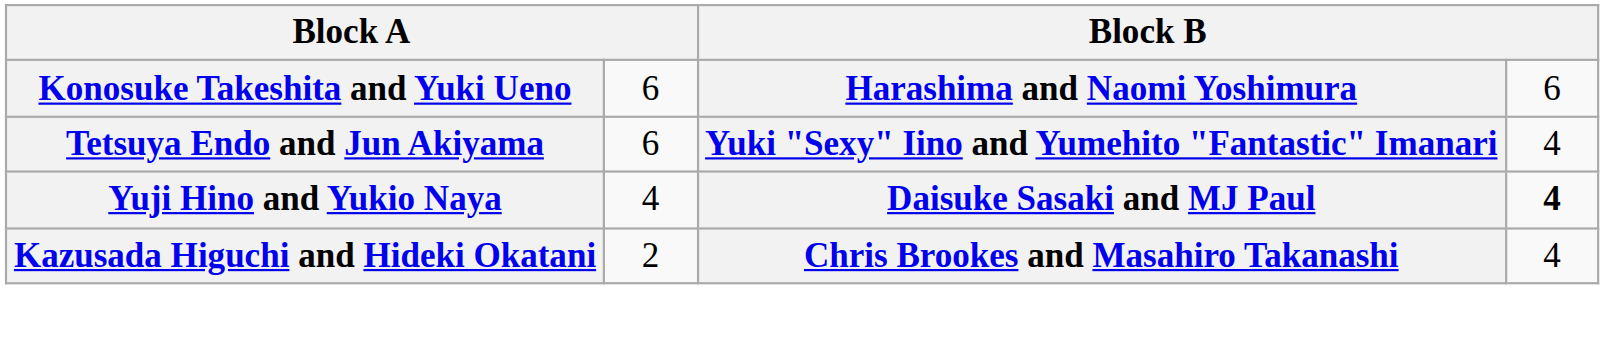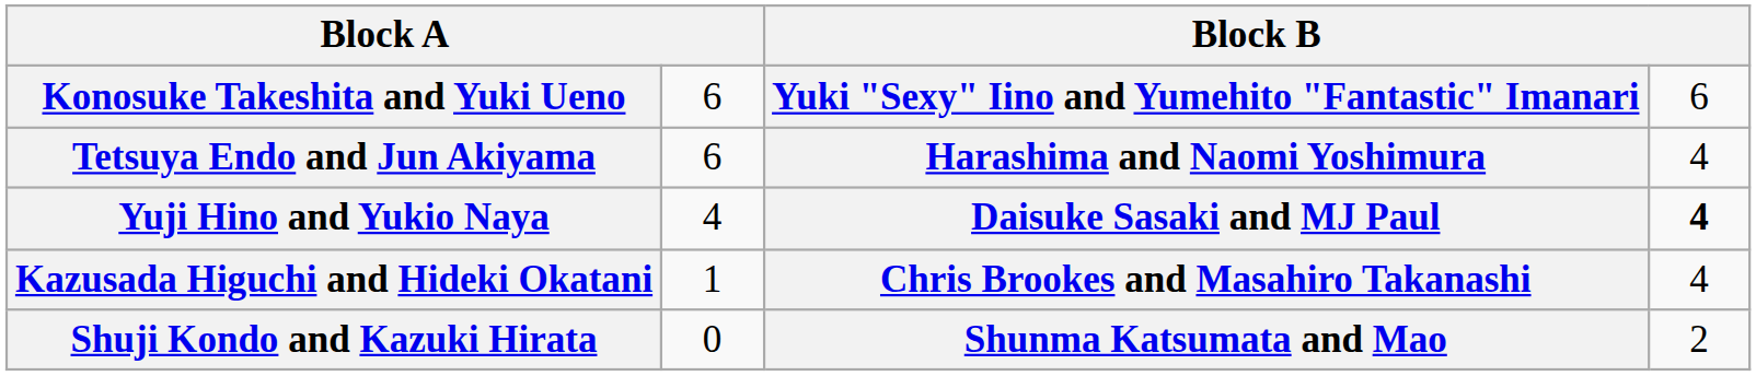Konosuke Takeshita and Yuki Ueno | column 3: Harashima and Naomi Yoshimura -> Yuki "Sexy" Iino and Yumehito "Fantastic" Imanari
Tetsuya Endo and Jun Akiyama | column 3: Yuki "Sexy" Iino and Yumehito "Fantastic" Imanari -> Harashima and Naomi Yoshimura
Kazusada Higuchi and Hideki Okatani | column 2: 2 -> 1
+ row: Shuji Kondo and Kazuki Hirata | 0 | Shunma Katsumata and Mao | 2
